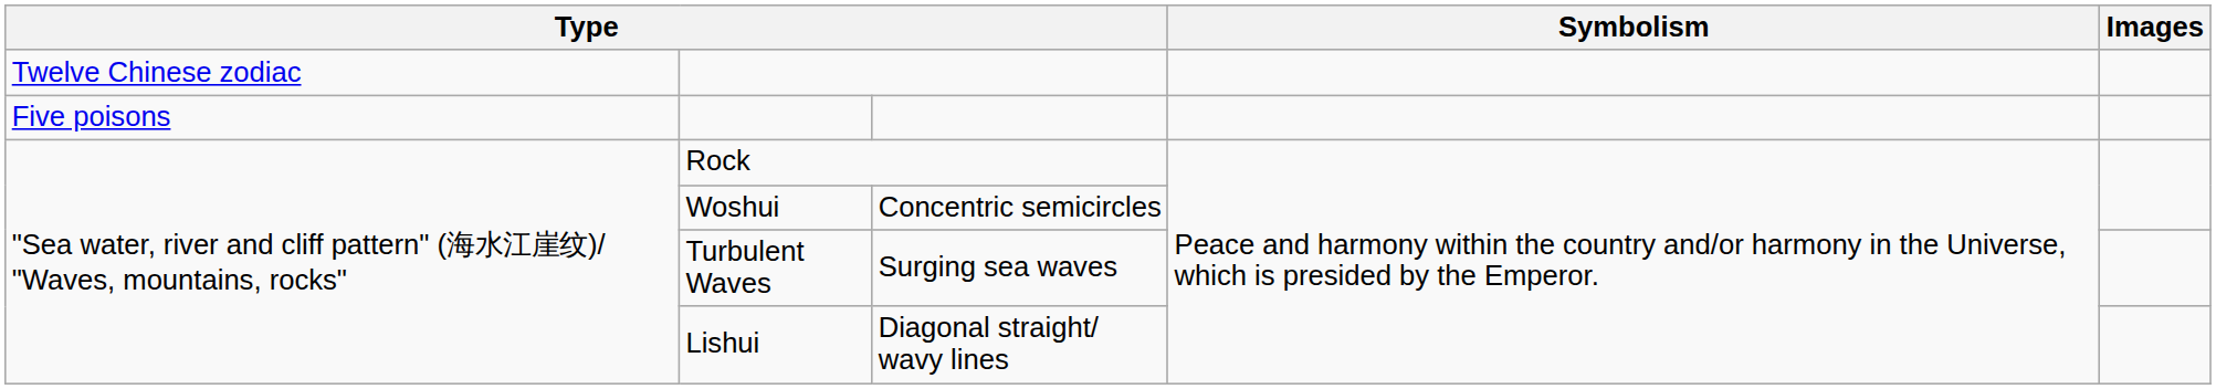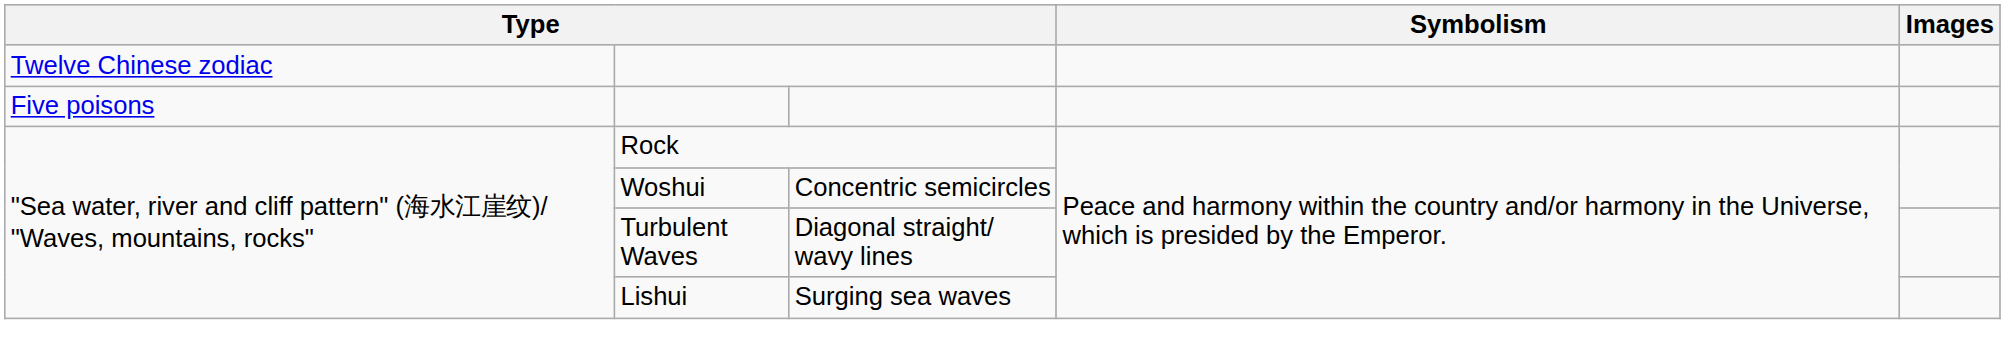Turbulent Waves | column 3: Surging sea waves -> Diagonal straight/ wavy lines
Lishui | column 3: Diagonal straight/ wavy lines -> Surging sea waves
